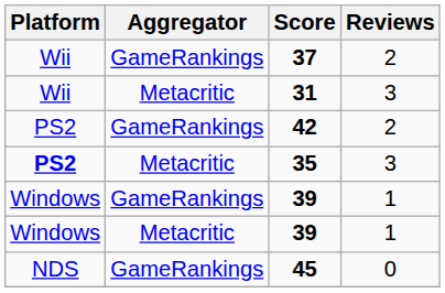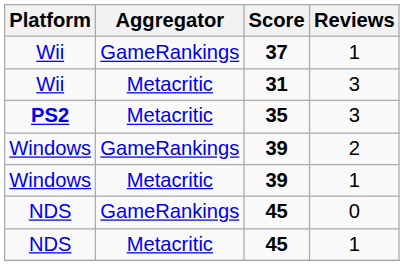37 | Reviews: 2 -> 1
- row: PS2 | GameRankings | 42 | 2
GameRankings / 39 | Reviews: 1 -> 2
+ row: NDS | Metacritic | 45 | 1
